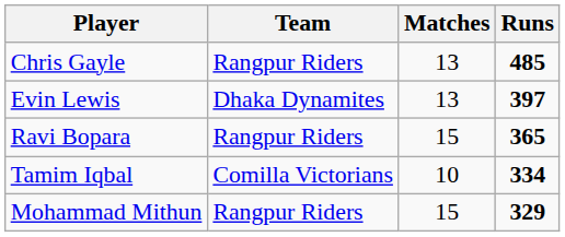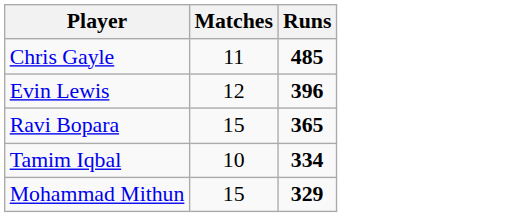- column: Team | Rangpur Riders | Dhaka Dynamites | Rangpur Riders | Comilla Victorians | Rangpur Riders
Chris Gayle | Matches: 13 -> 11
Evin Lewis | Matches: 13 -> 12
Evin Lewis | Runs: 397 -> 396
